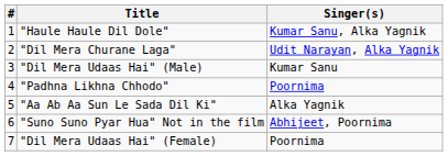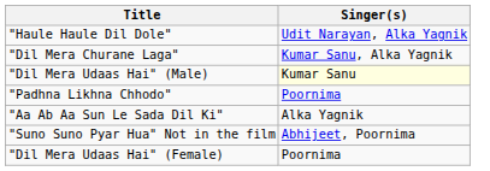- column: # | 1 | 2 | 3 | 4 | 5 | 6 | 7
"Haule Haule Dil Dole" | Singer(s): Kumar Sanu, Alka Yagnik -> Udit Narayan, Alka Yagnik
"Dil Mera Churane Laga" | Singer(s): Udit Narayan, Alka Yagnik -> Kumar Sanu, Alka Yagnik
"Dil Mera Udaas Hai" (Male) | Singer(s): no background -> lightyellow background
